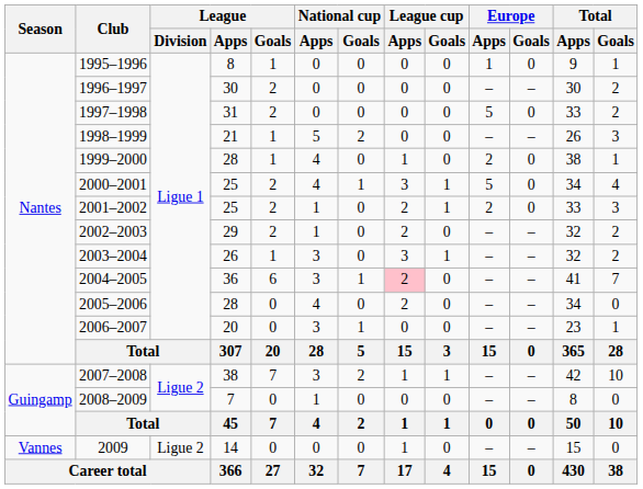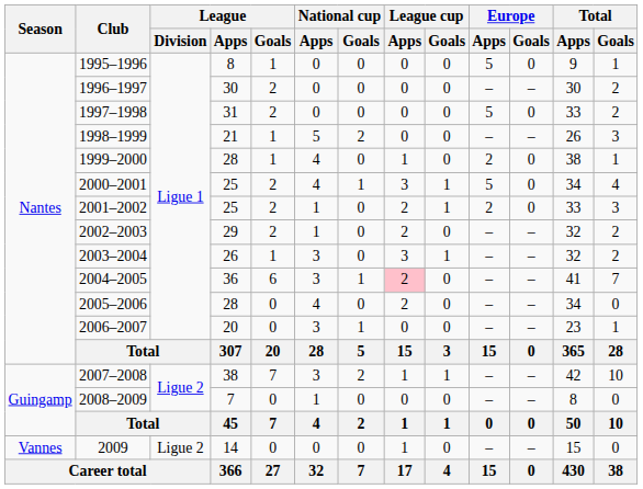1995–1996 | Europe / Apps: 1 -> 5
